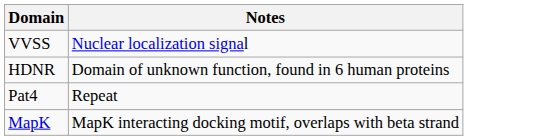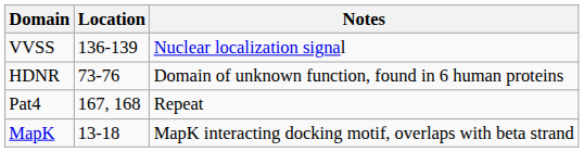+ column: Location | 136-139 | 73-76 | 167, 168 | 13-18
